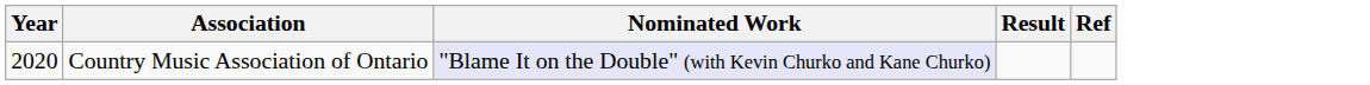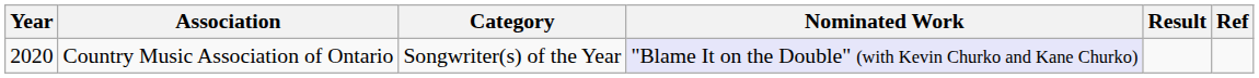+ column: Category | Songwriter(s) of the Year
